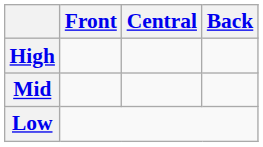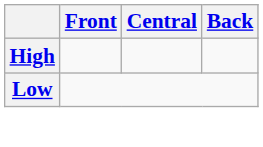- row: Mid
